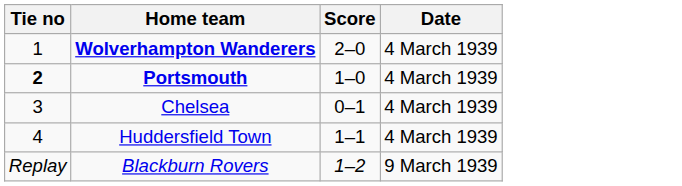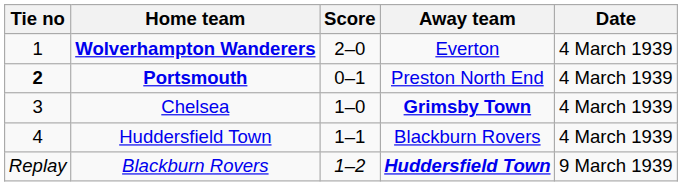+ column: Away team | Everton | Preston North End | Grimsby Town | Blackburn Rovers | Huddersfield Town
Portsmouth | Score: 1–0 -> 0–1
Chelsea | Score: 0–1 -> 1–0
